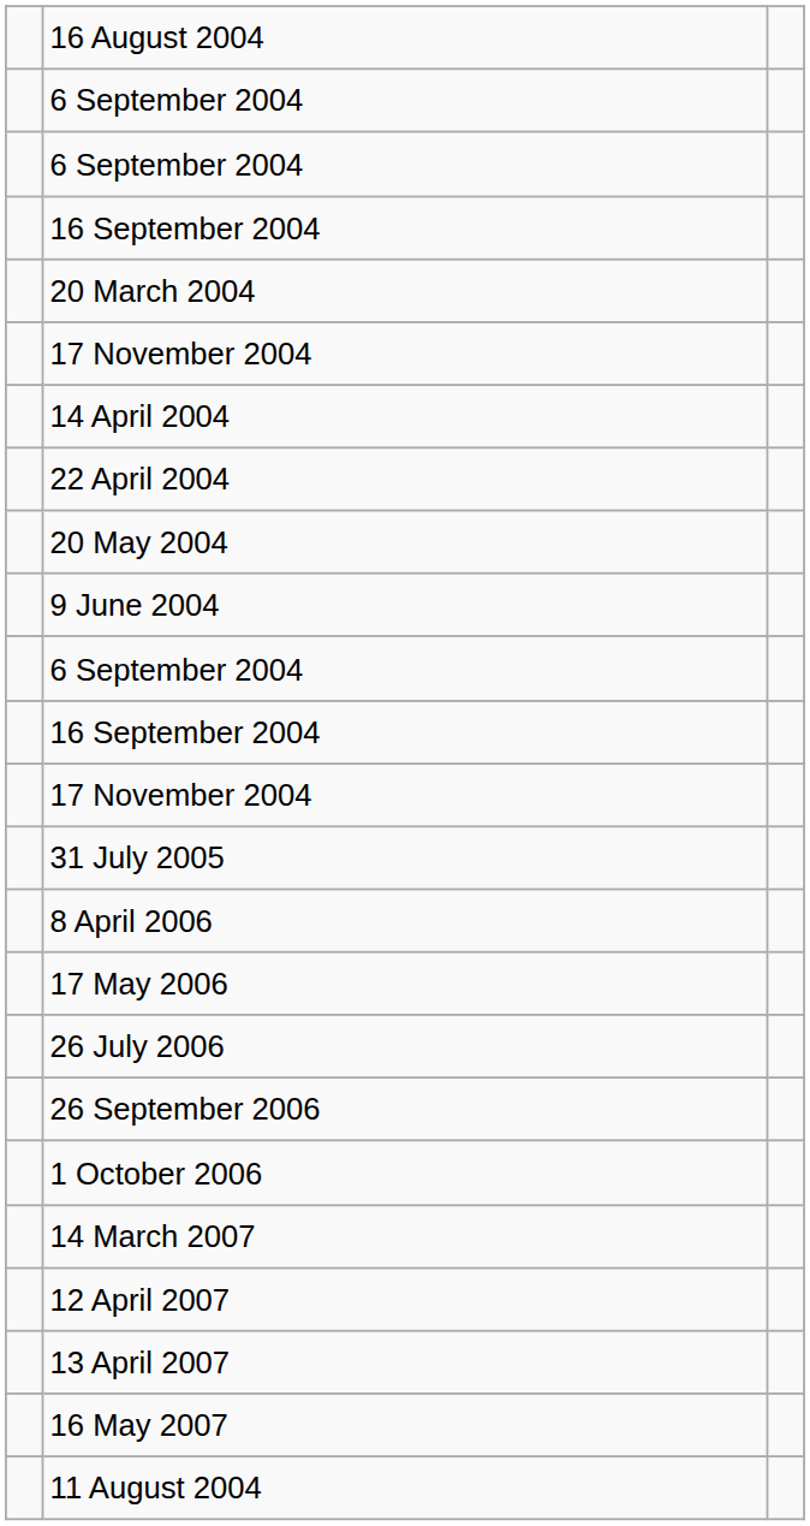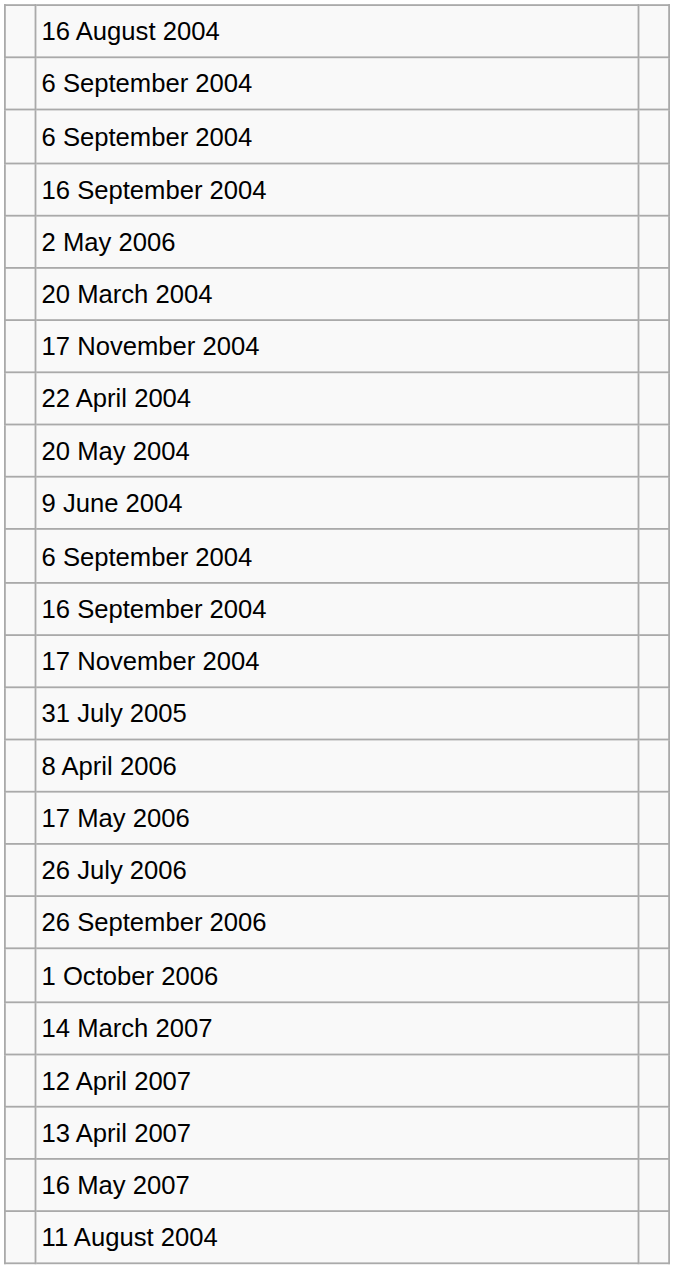+ row: 2 May 2006
- row: 14 April 2004
